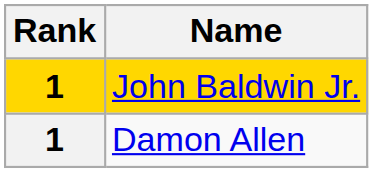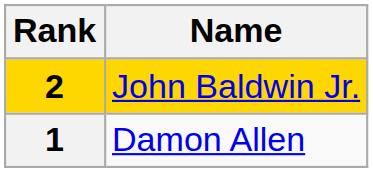John Baldwin Jr. | Rank: 1 -> 2
